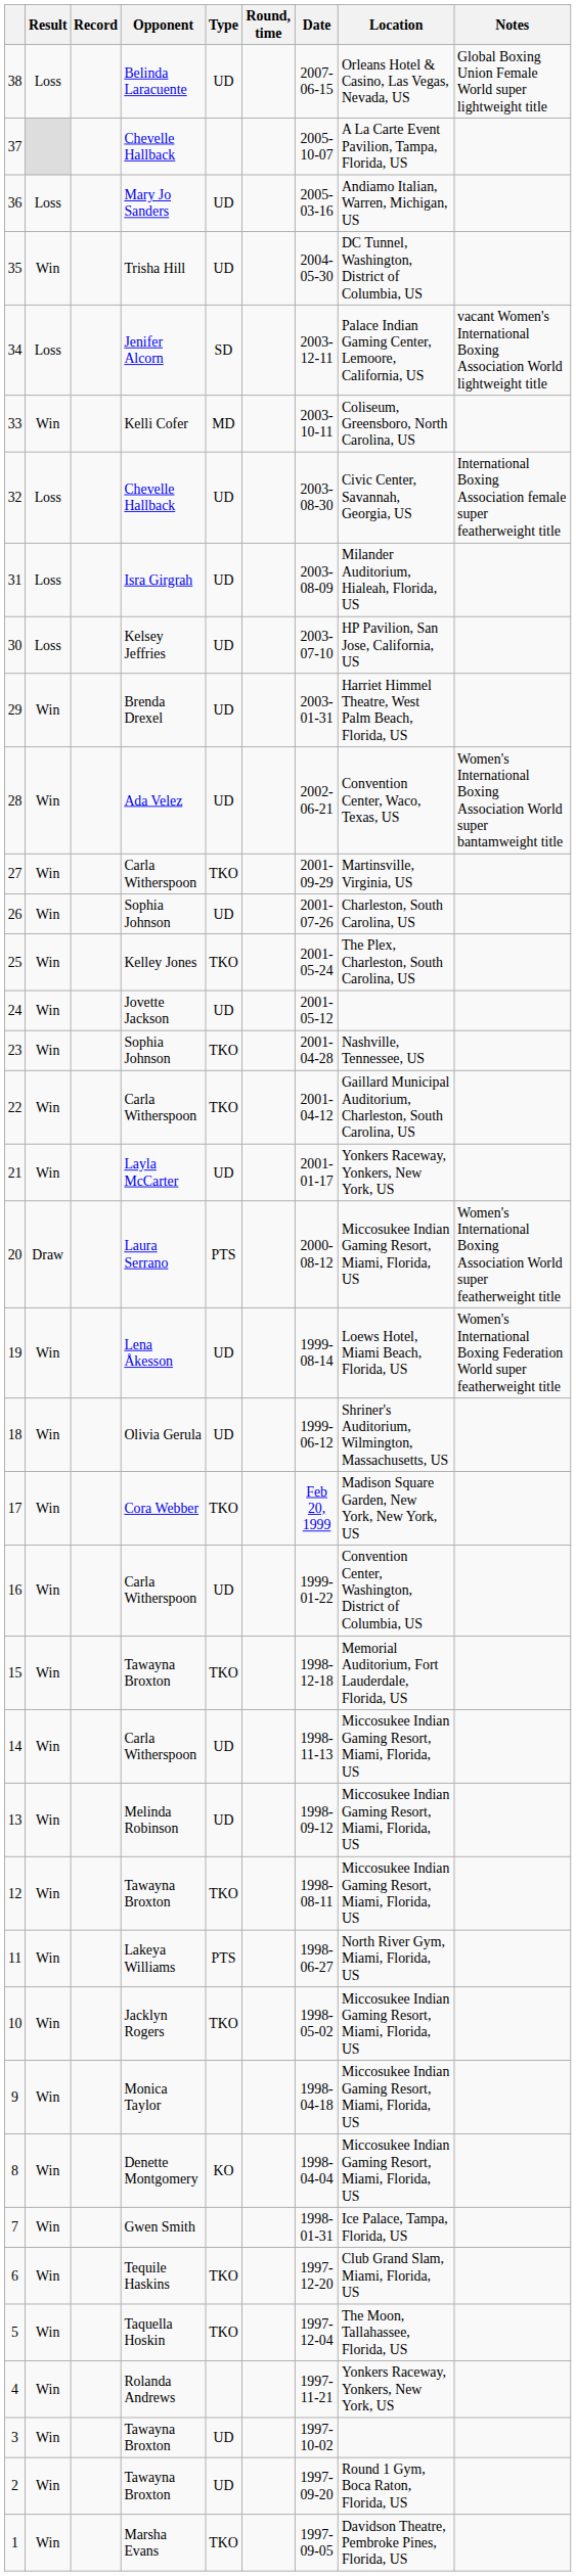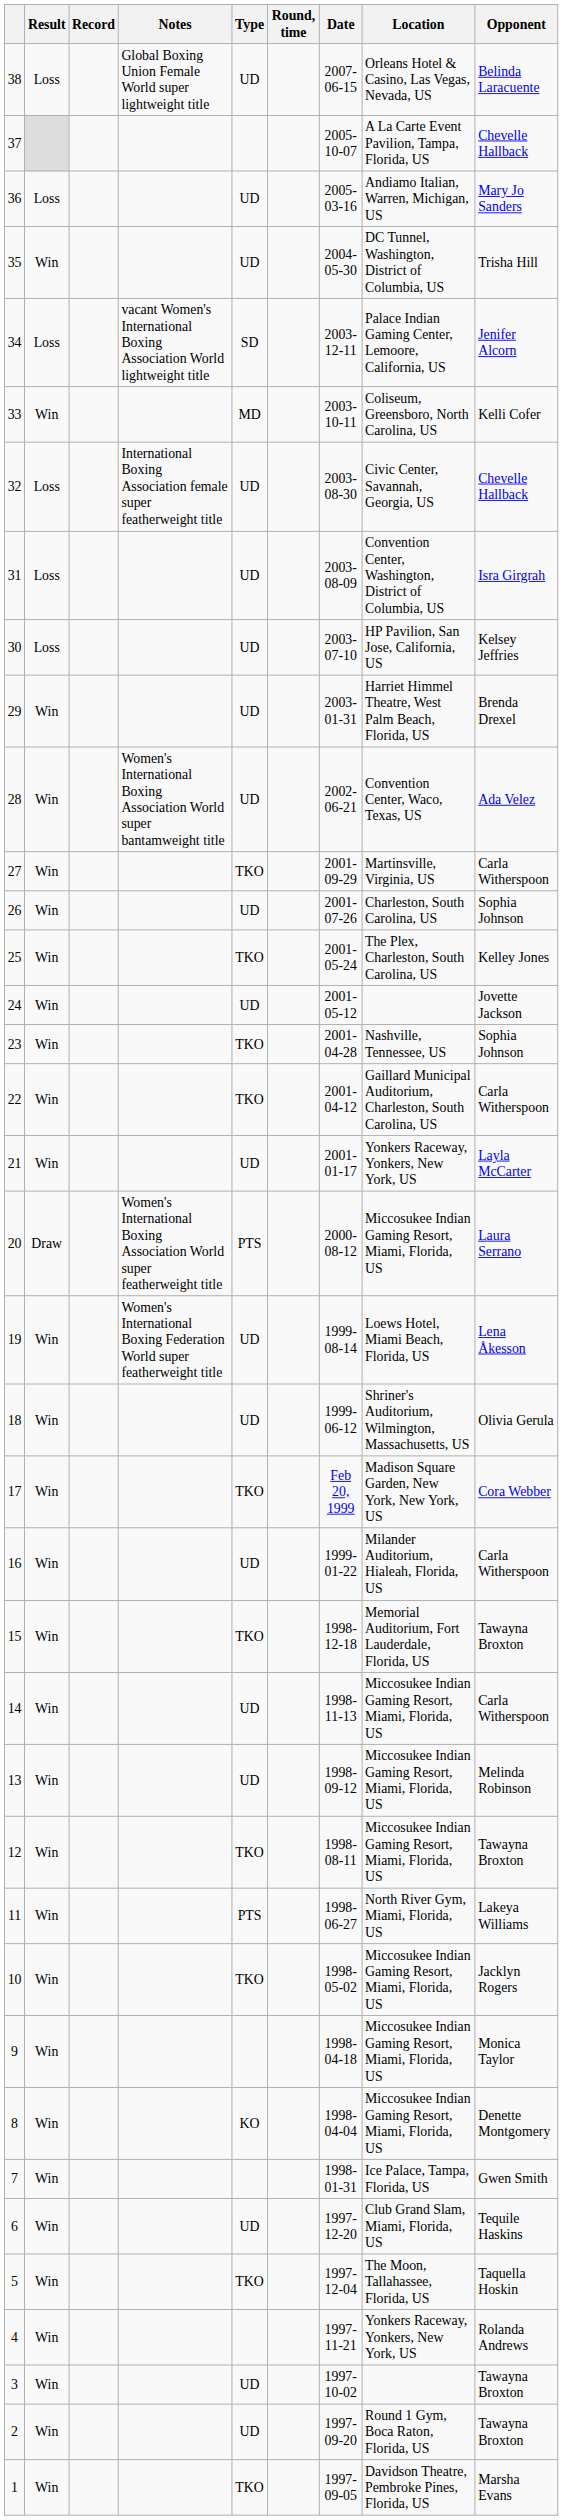columns swapped: Opponent <-> Notes
31 | Location: Milander Auditorium, Hialeah, Florida, US -> Convention Center, Washington, District of Columbia, US
16 | Location: Convention Center, Washington, District of Columbia, US -> Milander Auditorium, Hialeah, Florida, US
6 | Type: TKO -> UD
